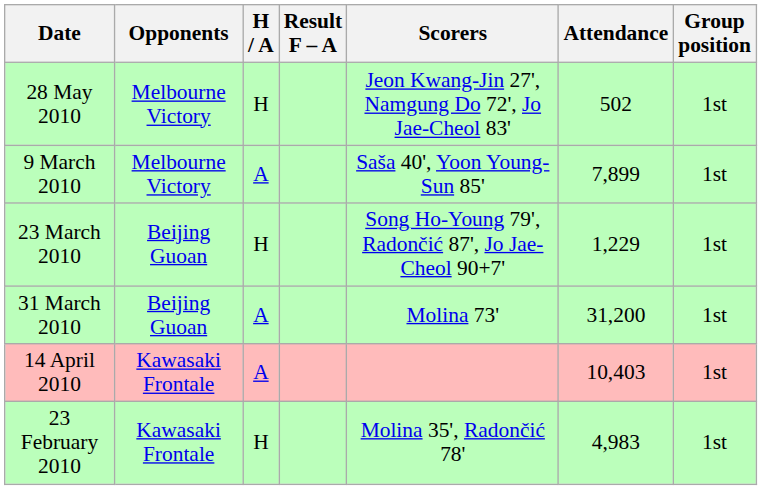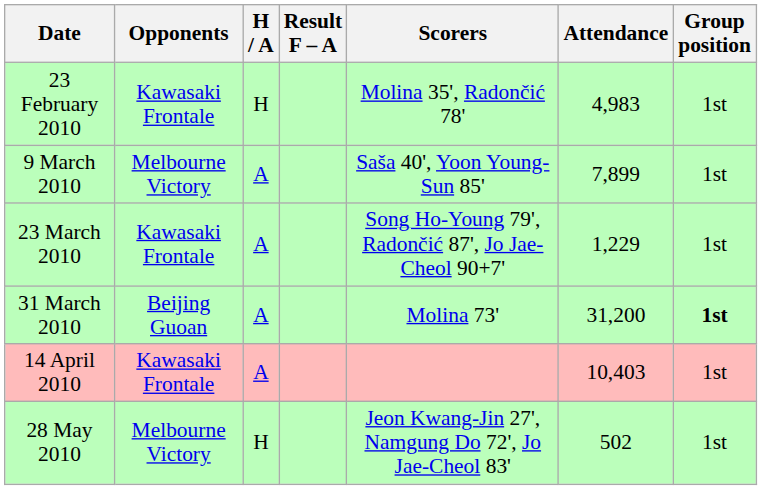rows swapped: 23 February 2010 <-> 28 May 2010
23 March 2010 | Opponents: Beijing Guoan -> Kawasaki Frontale
23 March 2010 | H / A: H -> A
31 March 2010 | Group position: normal -> bold
